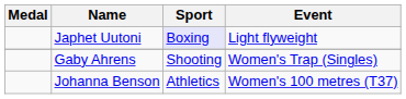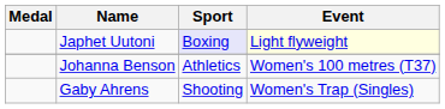Japhet Uutoni | Event: no background -> lightyellow background
rows swapped: Johanna Benson <-> Gaby Ahrens
